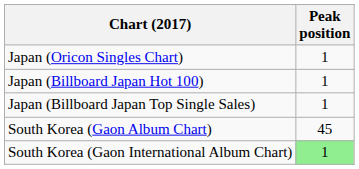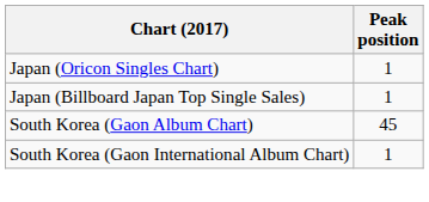- row: Japan (Billboard Japan Hot 100) | 1
South Korea (Gaon International Album Chart) | Peak position: lightgreen background -> no background
